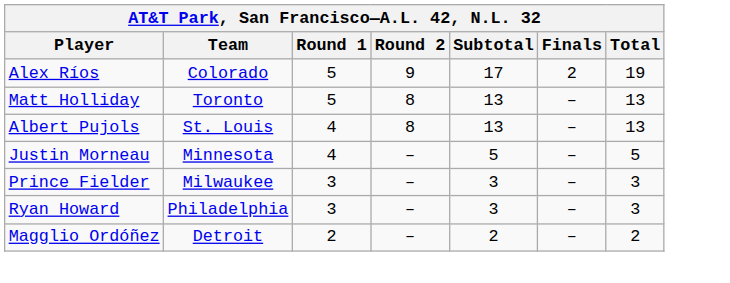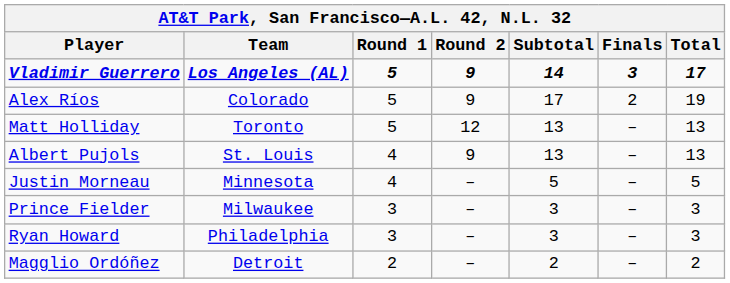+ row: Vladimir Guerrero | Los Angeles (AL) | 5 | 9 | 14 | 3 | 17
Matt Holliday | Round 2: 8 -> 12
Albert Pujols | Round 2: 8 -> 9
